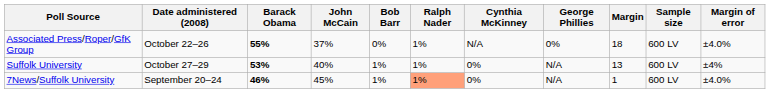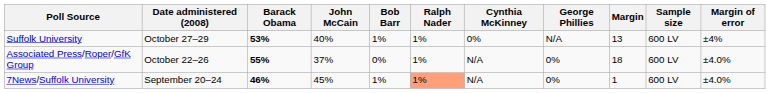rows swapped: Suffolk University <-> Associated Press/Roper/GfK Group
7News/Suffolk University | Cynthia McKinney: 0% -> N/A
7News/Suffolk University | George Phillies: N/A -> 0%
